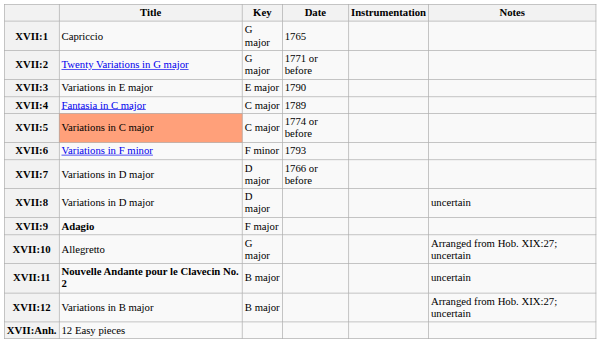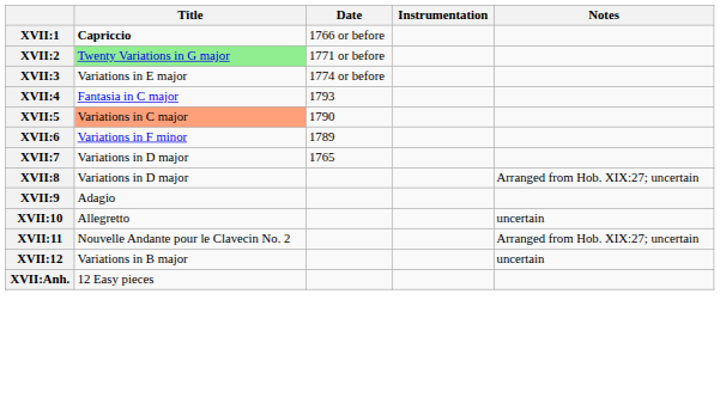- column: Key | G major | G major | E major | C major | C major | F minor | D major | D major | F major | G major | B major | B major
XVII:1 | Title: normal -> bold
XVII:1 | Date: 1765 -> 1766 or before
XVII:2 | Title: no background -> lightgreen background
XVII:3 | Date: 1790 -> 1774 or before
XVII:4 | Date: 1789 -> 1793
XVII:5 | Date: 1774 or before -> 1790
XVII:6 | Date: 1793 -> 1789
XVII:7 | Date: 1766 or before -> 1765
XVII:8 | Notes: uncertain -> Arranged from Hob. XIX:27; uncertain
XVII:9 | Title: bold -> normal
XVII:10 | Notes: Arranged from Hob. XIX:27; uncertain -> uncertain
XVII:11 | Title: bold -> normal
XVII:11 | Notes: uncertain -> Arranged from Hob. XIX:27; uncertain
XVII:12 | Notes: Arranged from Hob. XIX:27; uncertain -> uncertain
